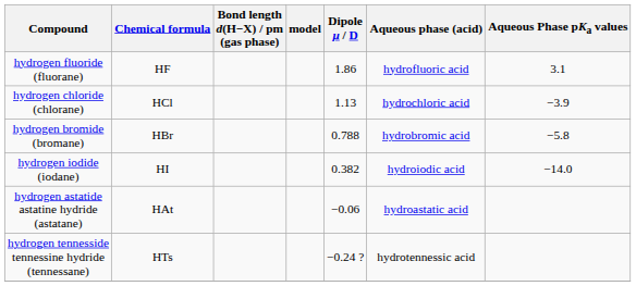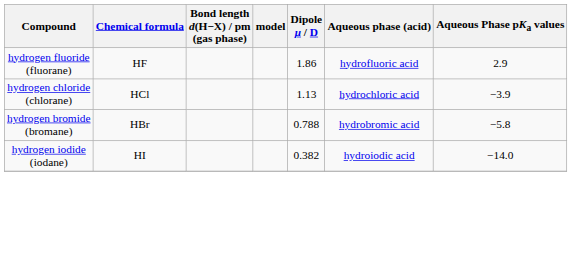hydrogen fluoride (fluorane) | Aqueous Phase pKa values: 3.1 -> 2.9
- row: hydrogen astatide astatine hydride (astatane) | HAt | −0.06 | hydroastatic acid
- row: hydrogen tennesside tennessine hydride (tennessane) | HTs | −0.24 ? | hydrotennessic acid
